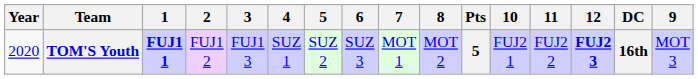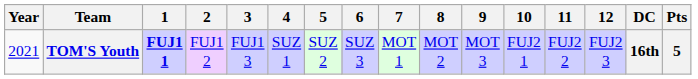columns swapped: 9 <-> Pts
TOM'S Youth | Year: 2020 -> 2021
TOM'S Youth | 12: bold -> normal
